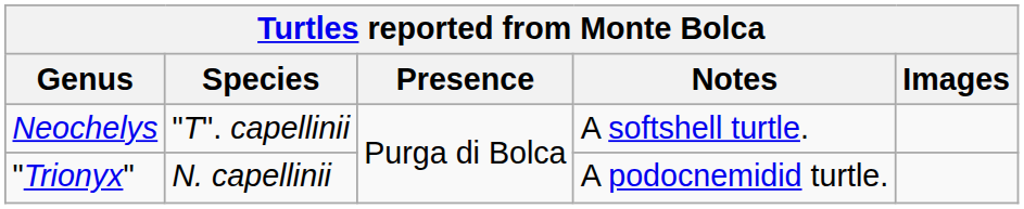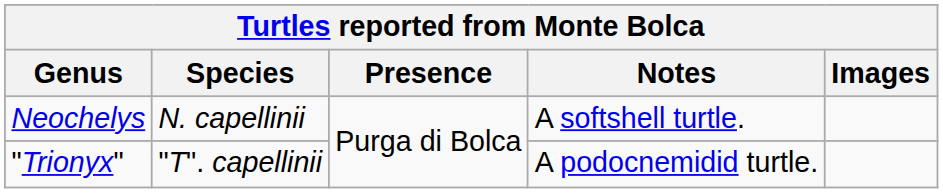Neochelys | Species: "T". capellinii -> N. capellinii
"Trionyx" | Species: N. capellinii -> "T". capellinii
